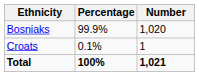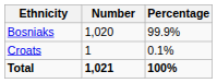columns swapped: Number <-> Percentage
